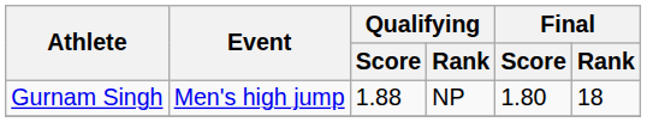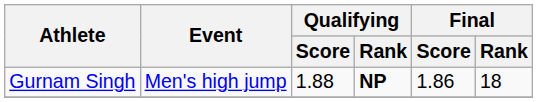Gurnam Singh | Qualifying / Rank: normal -> bold
Gurnam Singh | Final / Score: 1.80 -> 1.86
